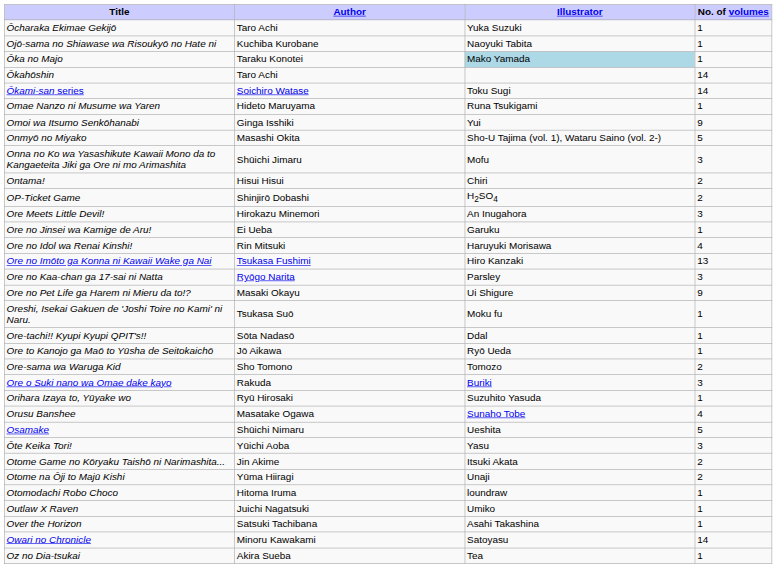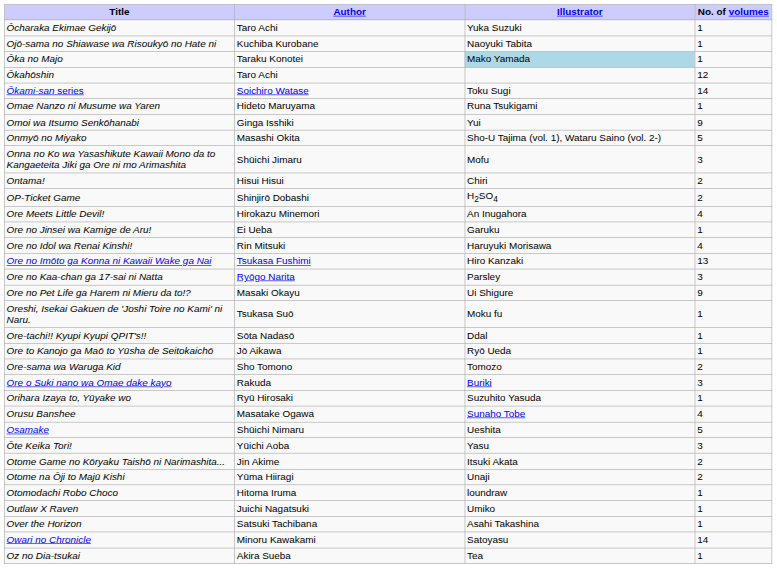Ōkahōshin | No. of volumes: 14 -> 12
Ore Meets Little Devil! | No. of volumes: 3 -> 4
